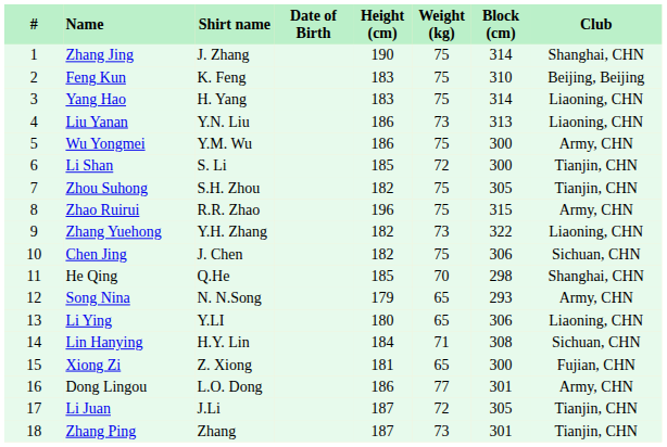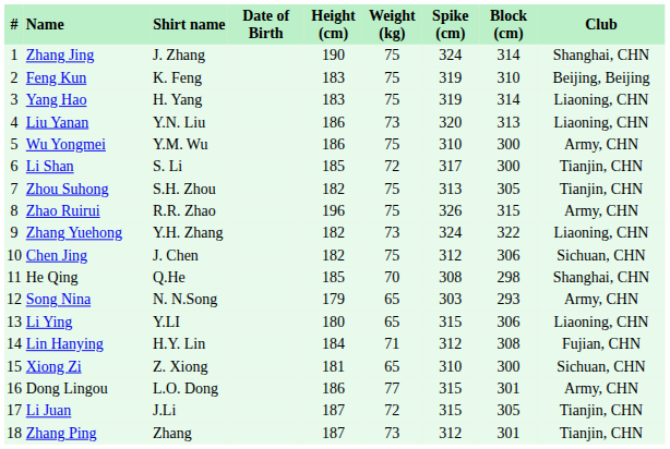+ column: Spike (cm) | 324 | 319 | 319 | 320 | 310 | 317 | 313 | 326 | 324 | 312 | 308 | 303 | 315 | 312 | 310 | 315 | 315 | 312
Lin Hanying | Club: Sichuan, CHN -> Fujian, CHN
Xiong Zi | Club: Fujian, CHN -> Sichuan, CHN
